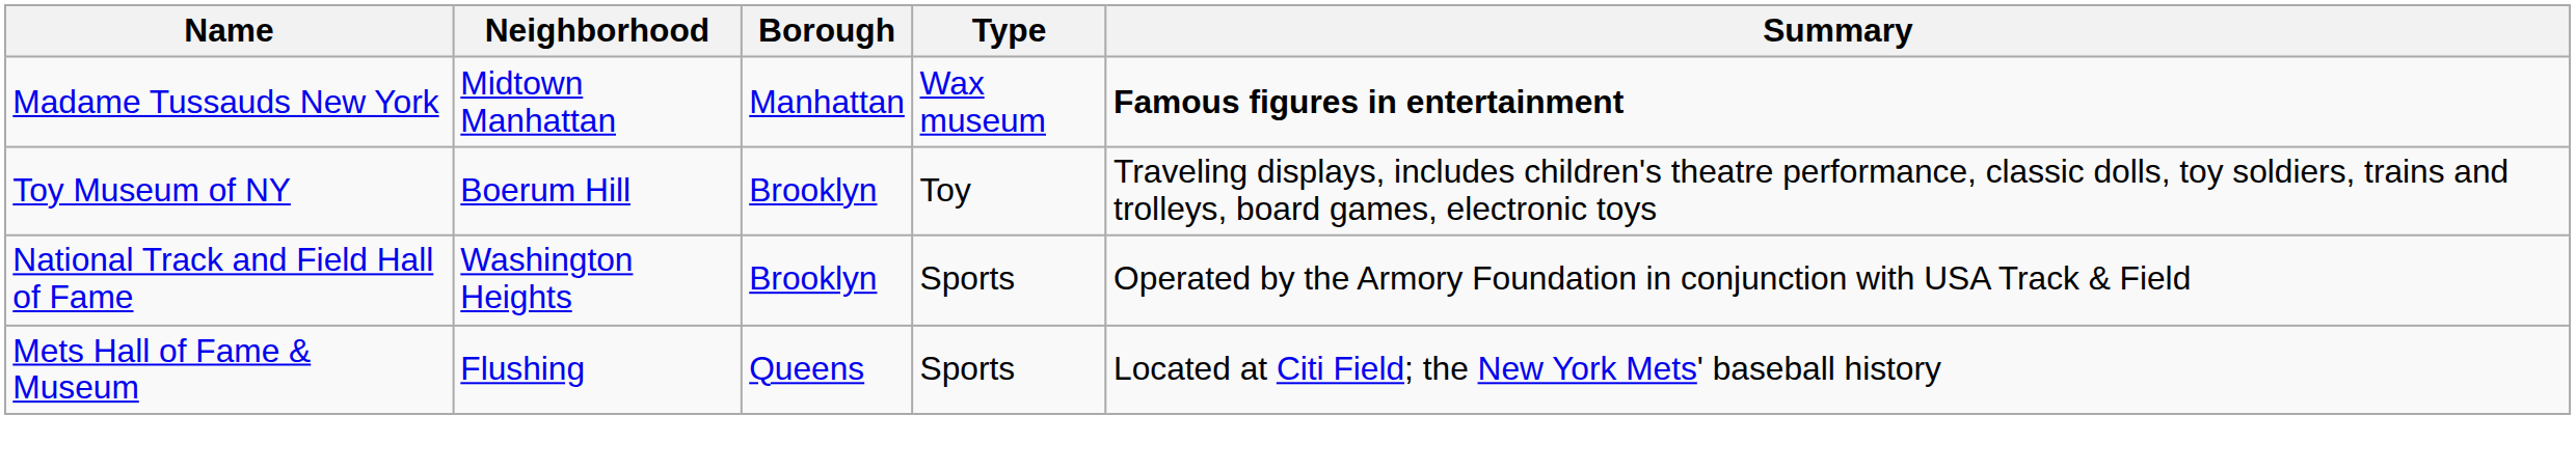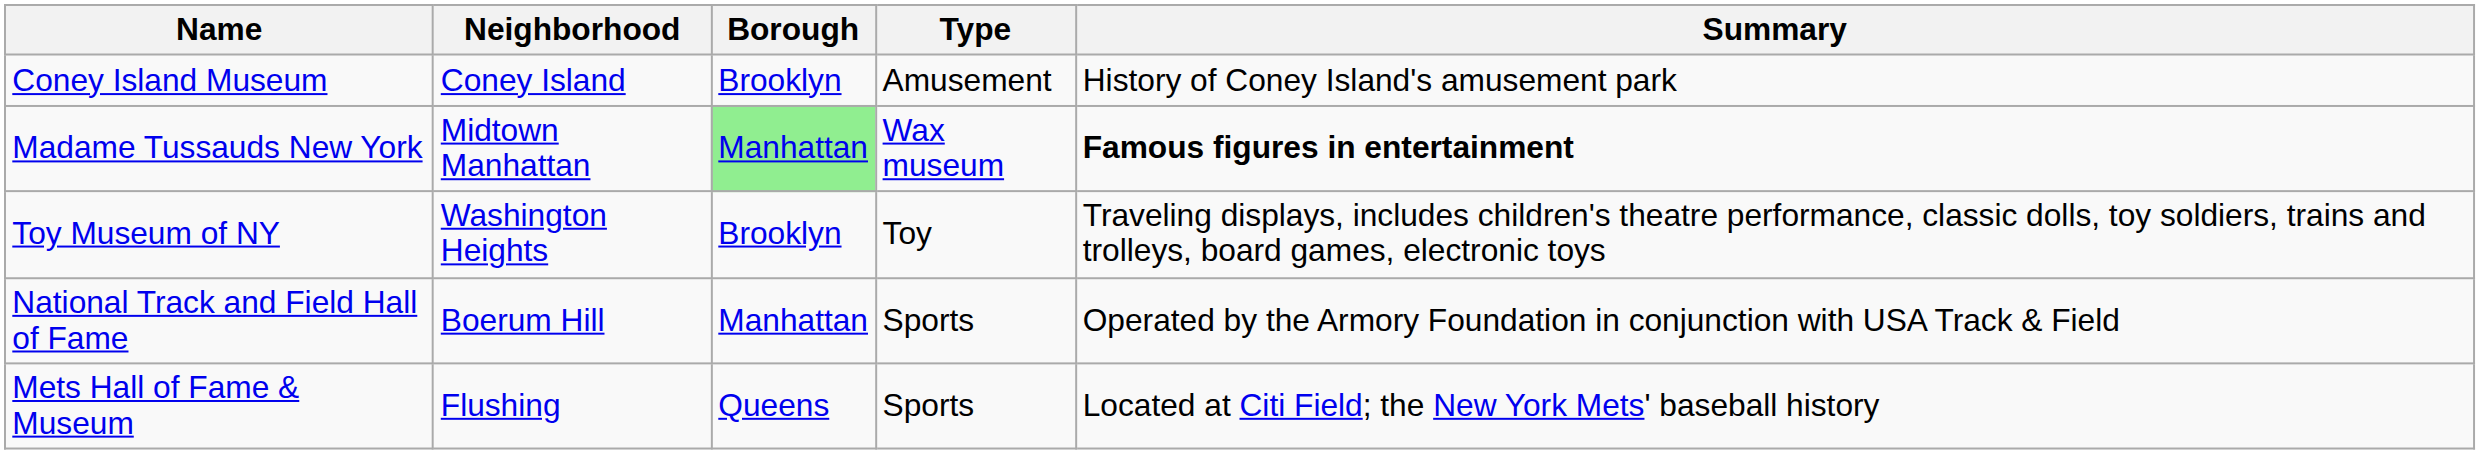+ row: Coney Island Museum | Coney Island | Brooklyn | Amusement | History of Coney Island's amusement park
Madame Tussauds New York | Borough: no background -> lightgreen background
Toy Museum of NY | Neighborhood: Boerum Hill -> Washington Heights
National Track and Field Hall of Fame | Neighborhood: Washington Heights -> Boerum Hill
National Track and Field Hall of Fame | Borough: Brooklyn -> Manhattan
